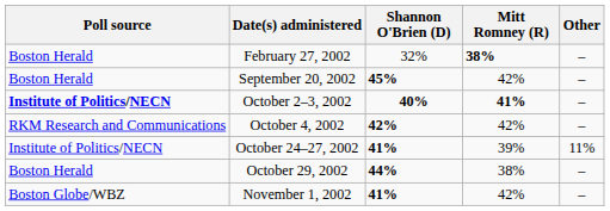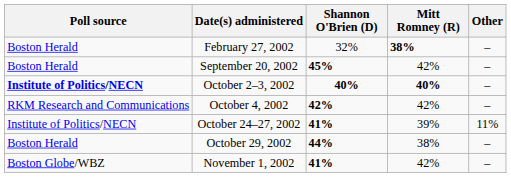October 2–3, 2002 | Mitt Romney (R): 41% -> 40%
